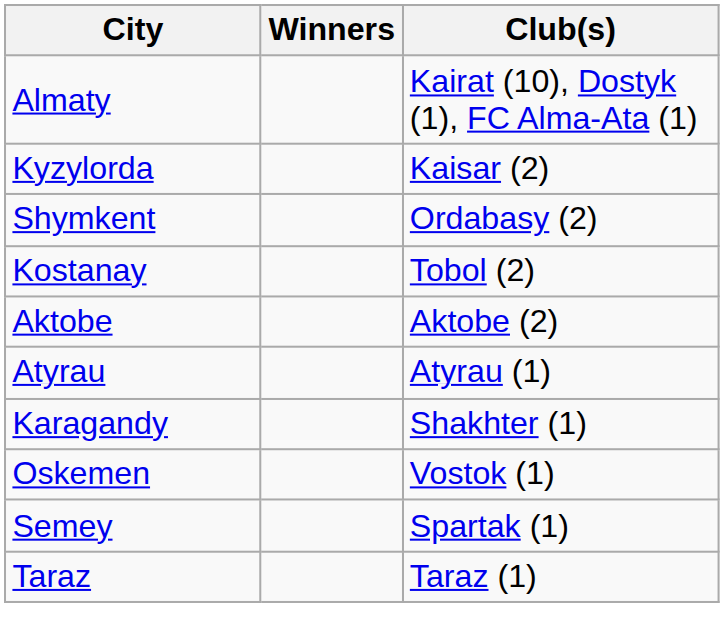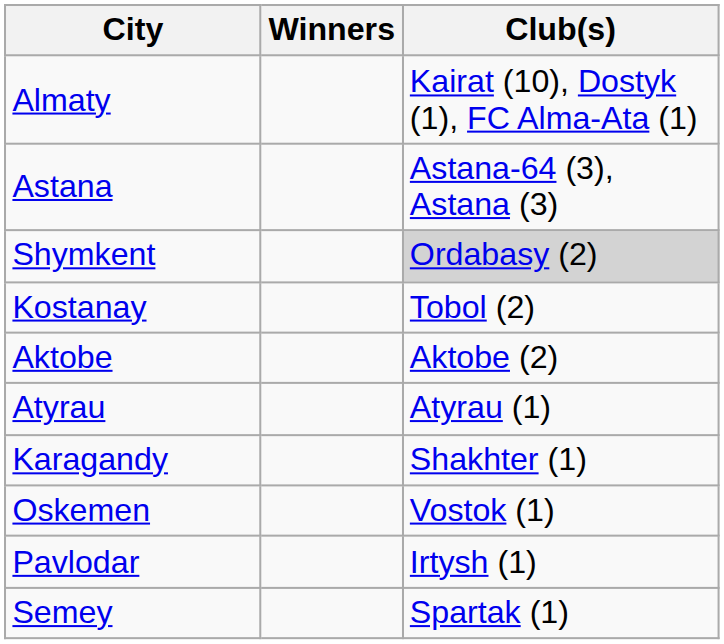+ row: Astana | Astana-64 (3), Astana (3)
- row: Kyzylorda | Kaisar (2)
Shymkent | Club(s): no background -> lightgrey background
+ row: Pavlodar | Irtysh (1)
- row: Taraz | Taraz (1)
